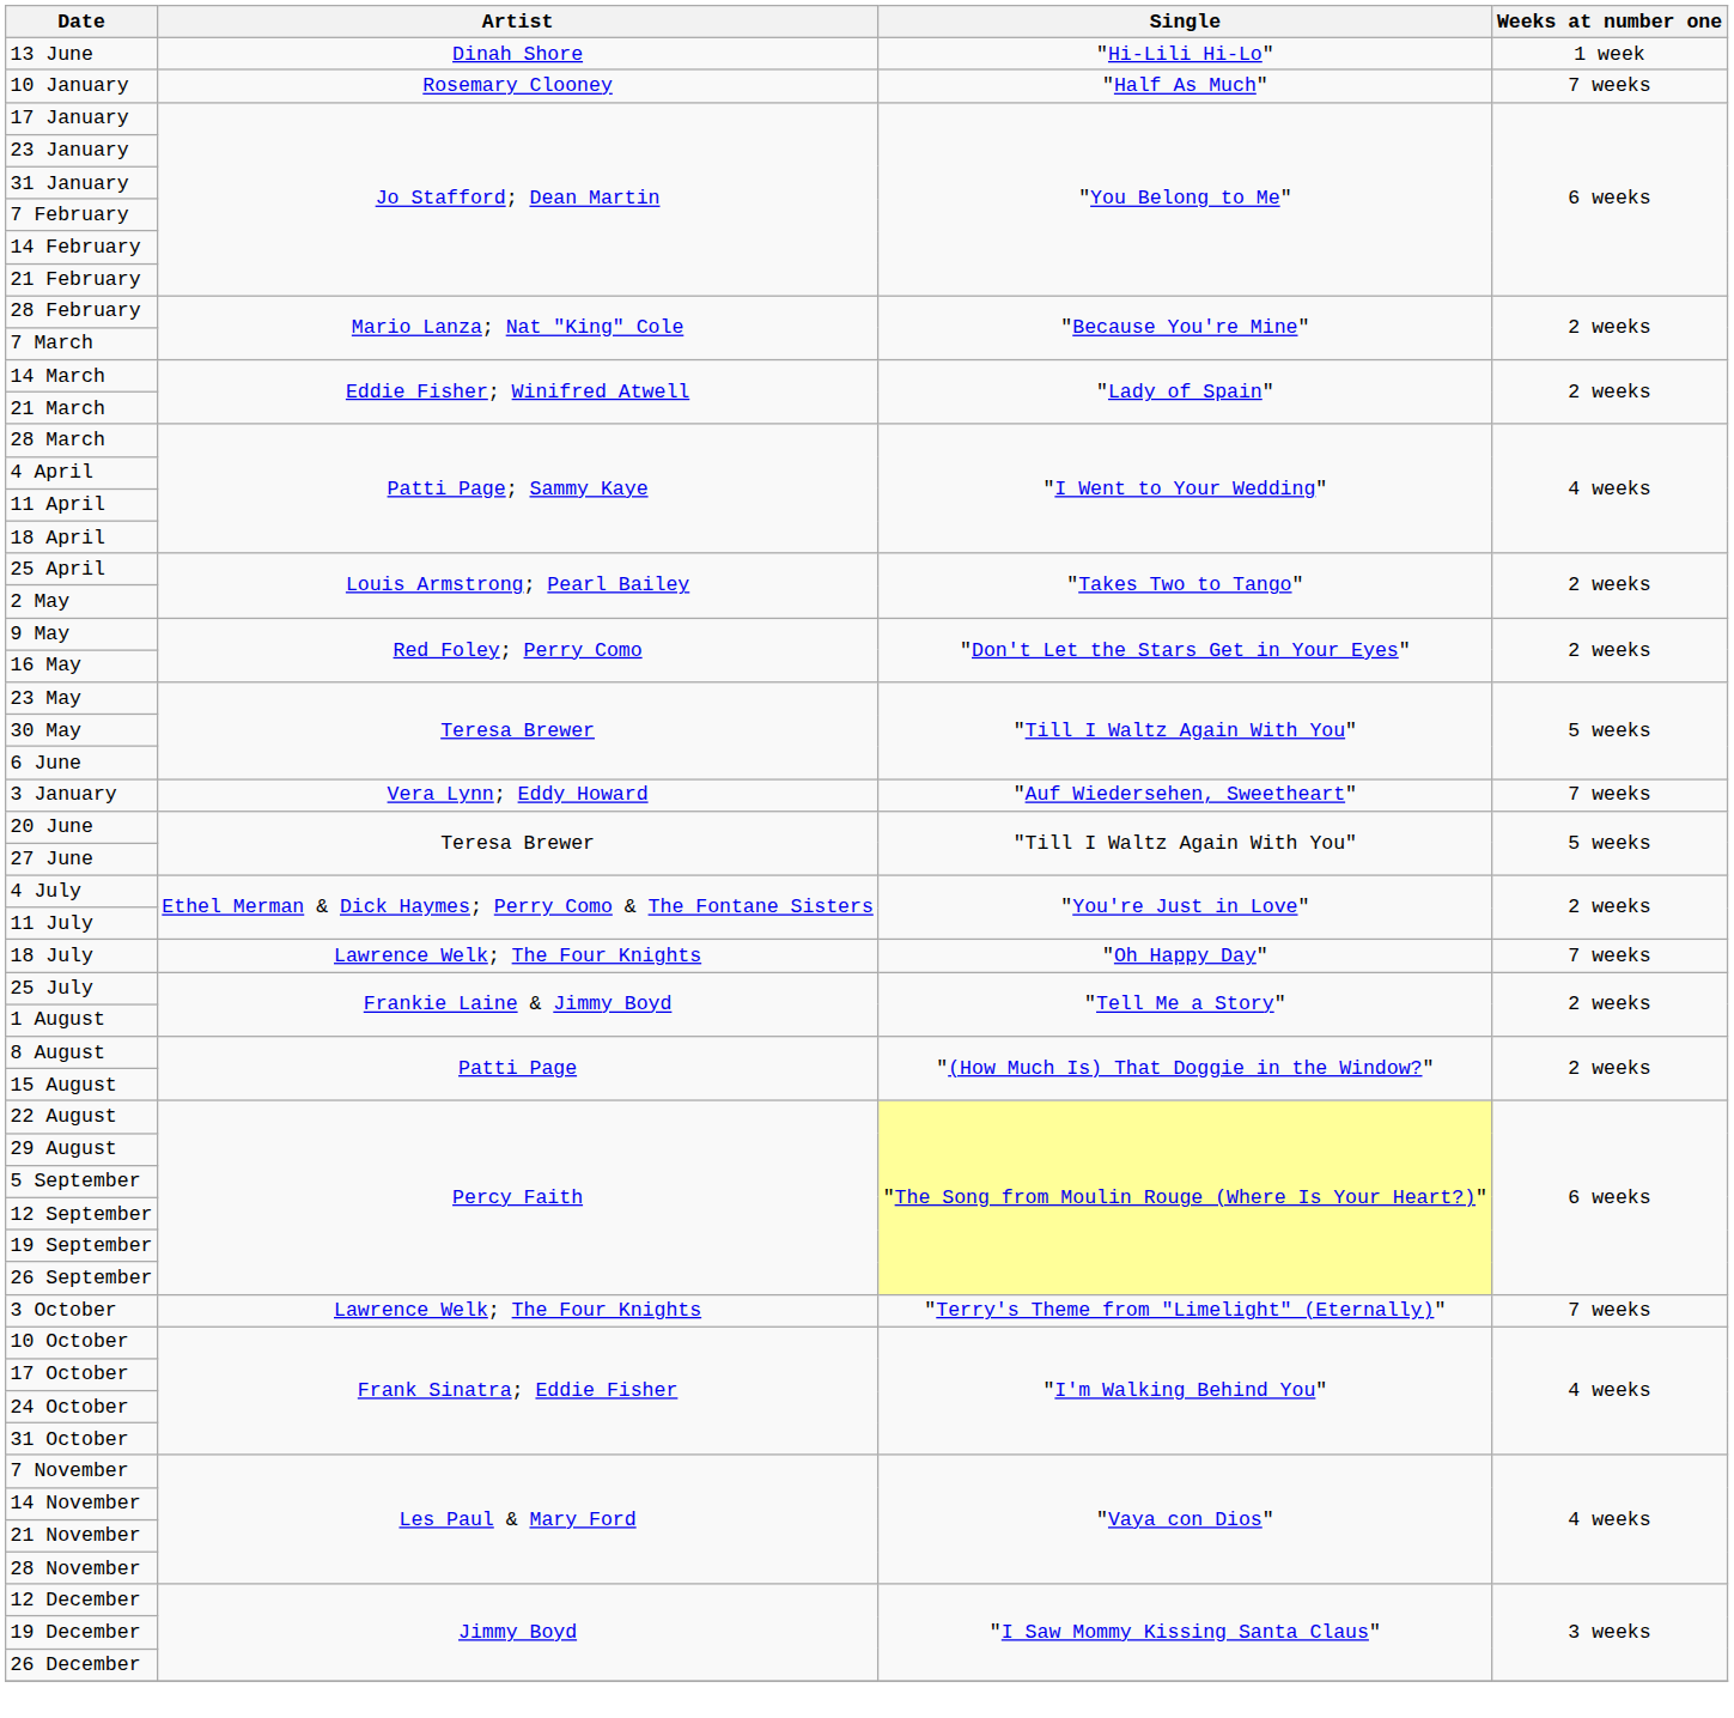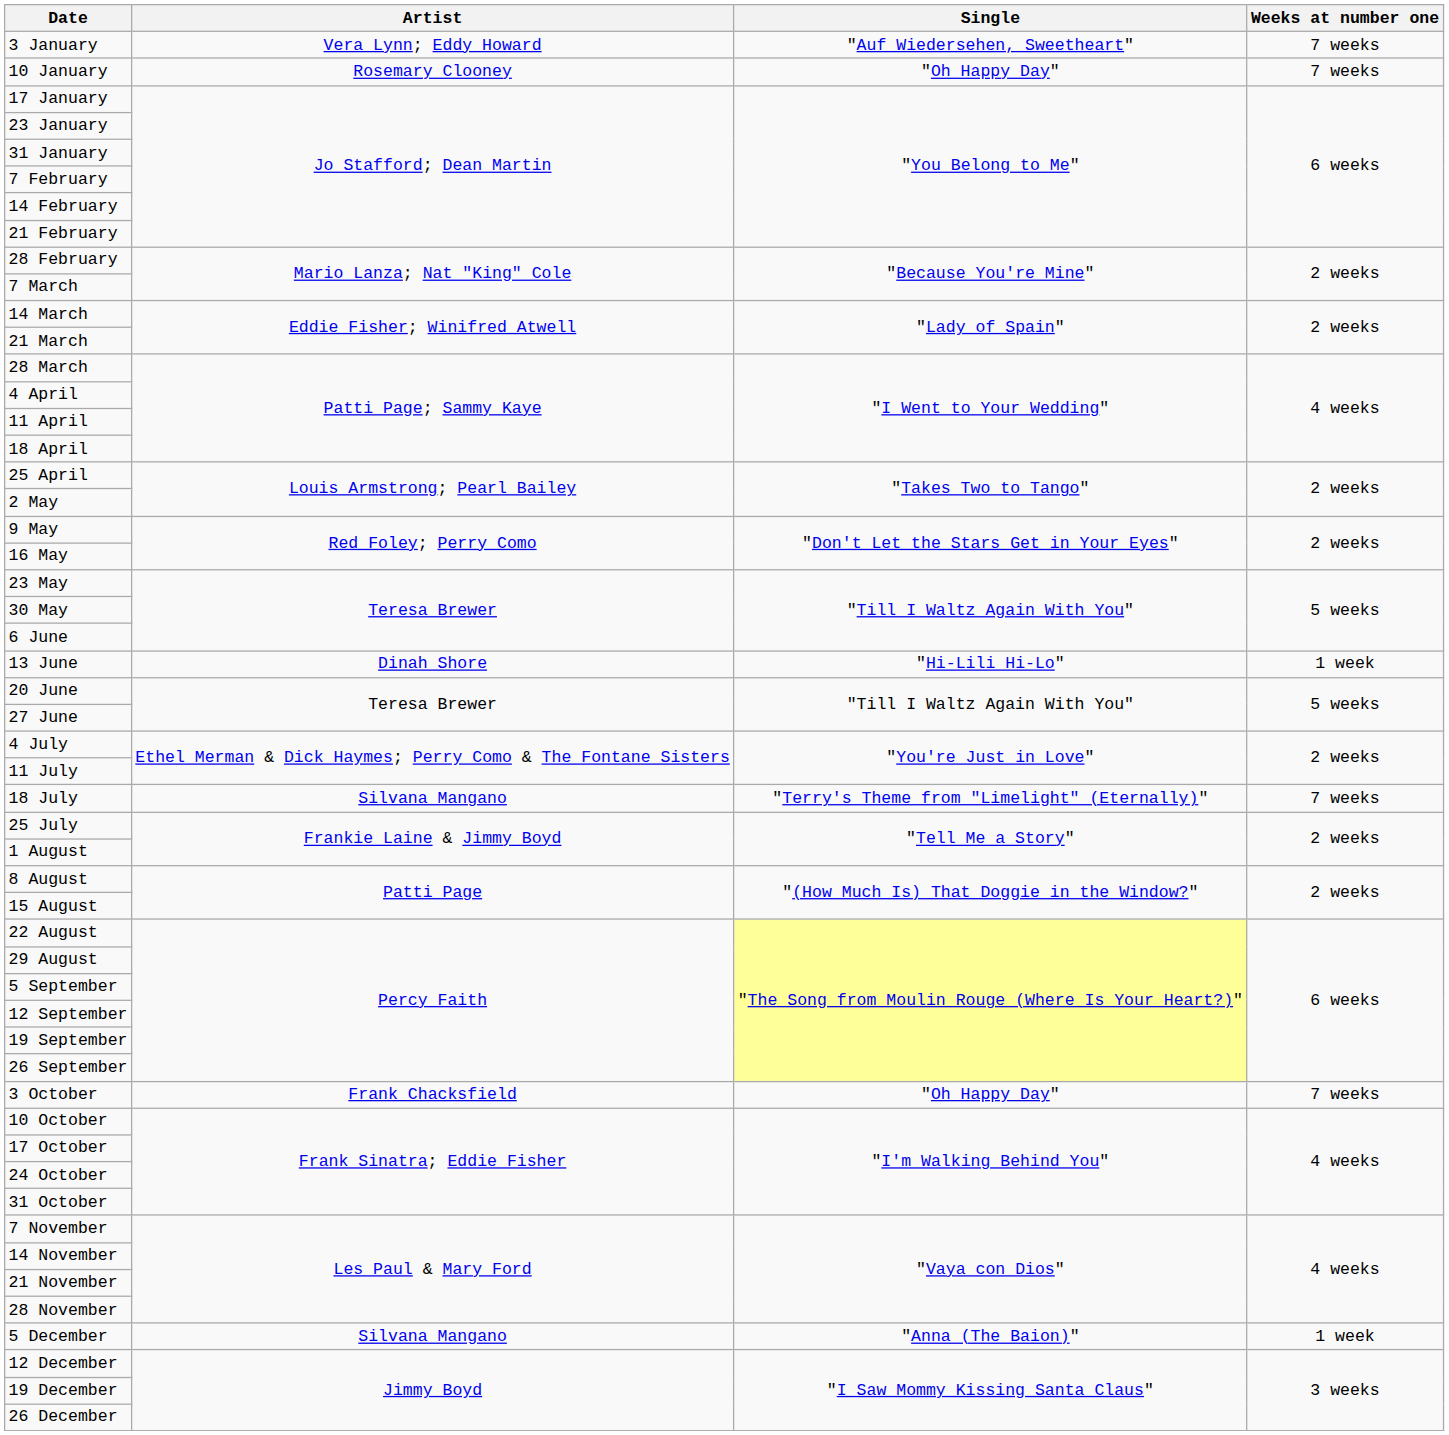rows swapped: 3 January <-> 13 June
10 January | Single: "Half As Much" -> "Oh Happy Day"
18 July | Artist: Lawrence Welk; The Four Knights -> Silvana Mangano
18 July | Single: "Oh Happy Day" -> "Terry's Theme from "Limelight" (Eternally)"
3 October | Artist: Lawrence Welk; The Four Knights -> Frank Chacksfield
3 October | Single: "Terry's Theme from "Limelight" (Eternally)" -> "Oh Happy Day"
+ row: 5 December | Silvana Mangano | "Anna (The Baion)" | 1 week
